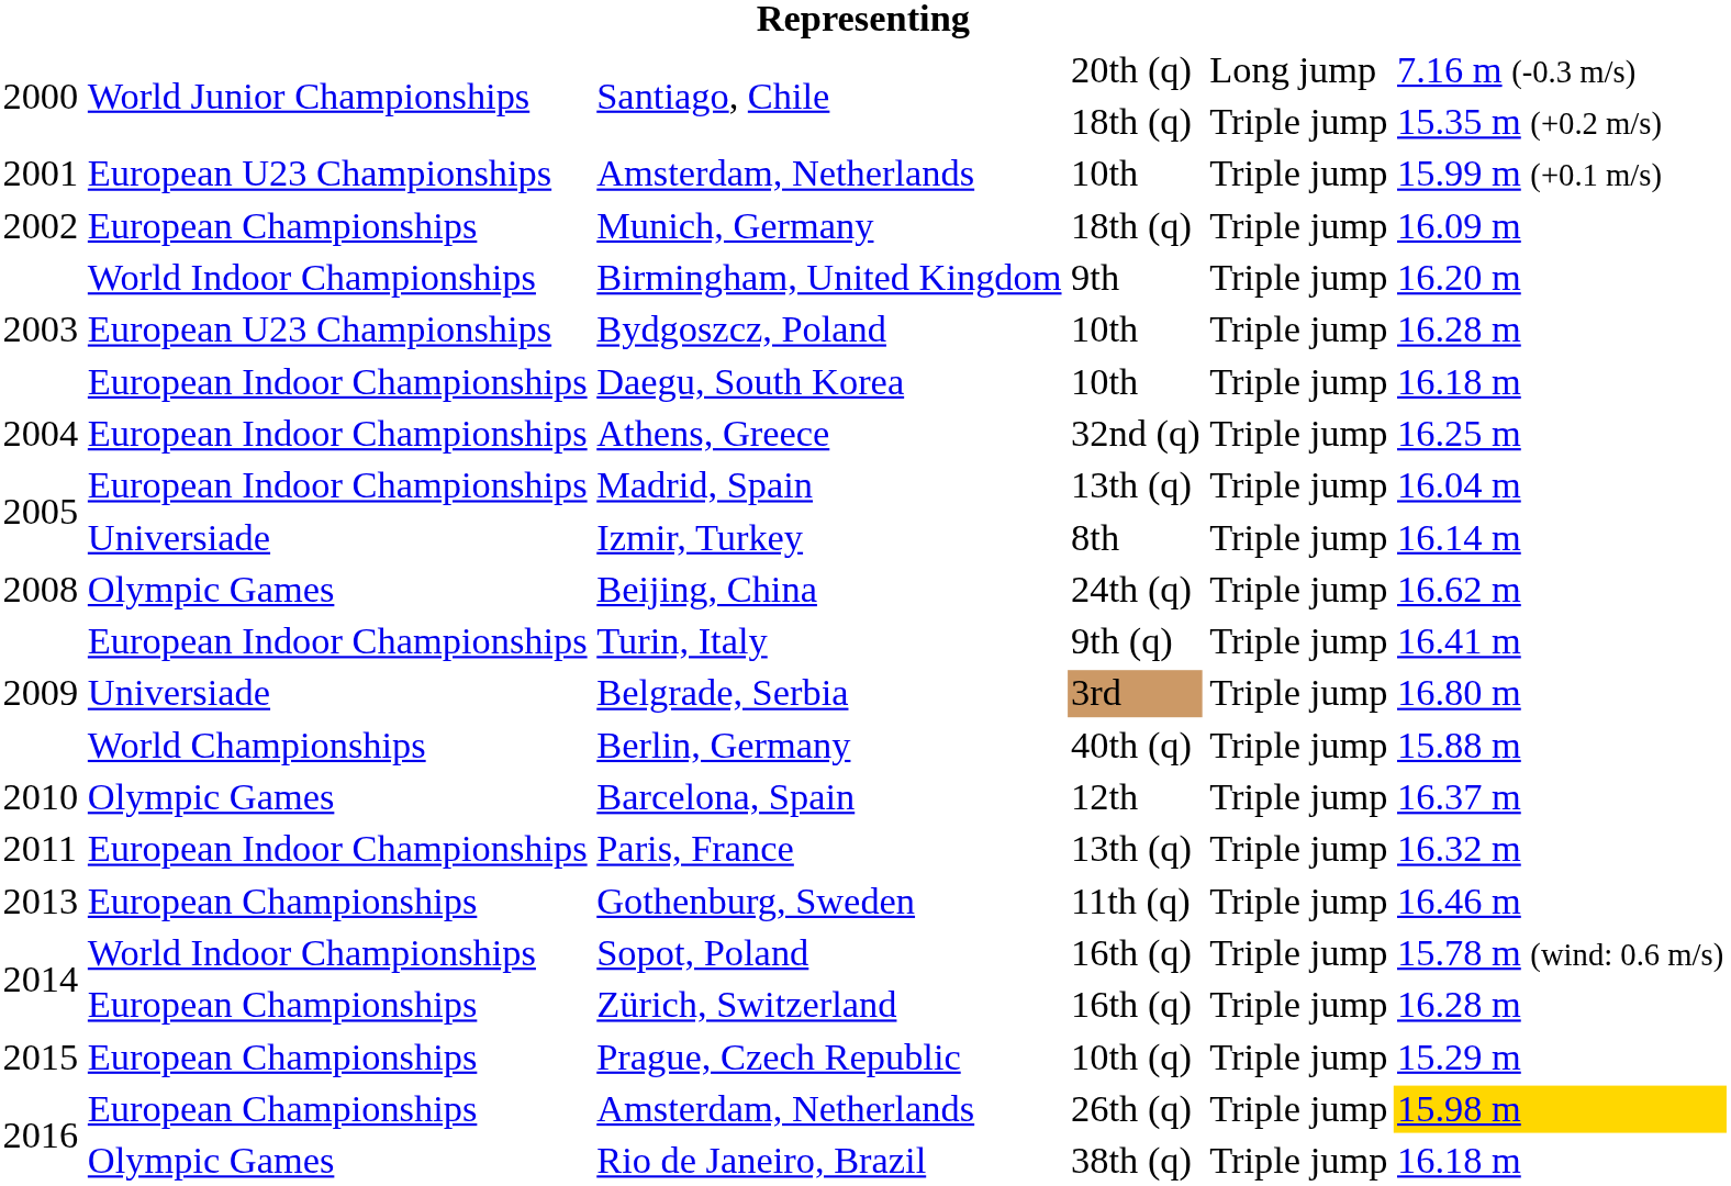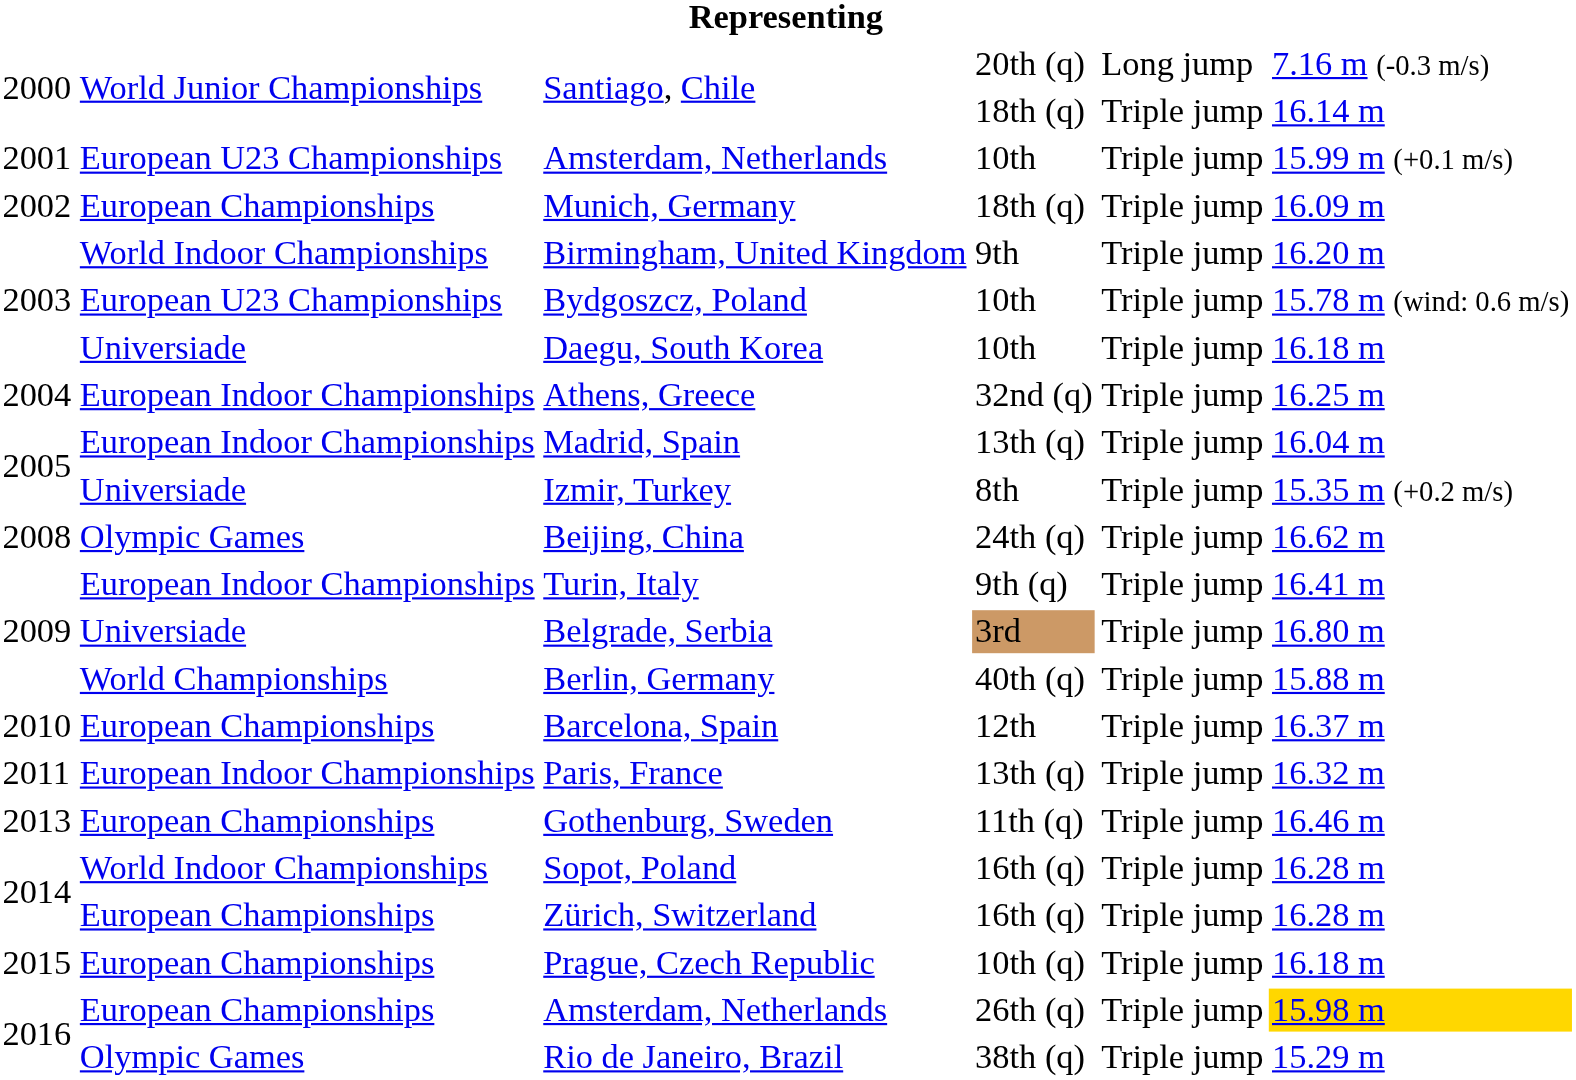Santiago, Chile / 18th (q) | column 6: 15.35 m (+0.2 m/s) -> 16.14 m
Bydgoszcz, Poland | column 6: 16.28 m -> 15.78 m (wind: 0.6 m/s)
Daegu, South Korea | column 2: European Indoor Championships -> Universiade
Izmir, Turkey | column 6: 16.14 m -> 15.35 m (+0.2 m/s)
Barcelona, Spain | column 2: Olympic Games -> European Championships
Sopot, Poland | column 6: 15.78 m (wind: 0.6 m/s) -> 16.28 m
Prague, Czech Republic | column 6: 15.29 m -> 16.18 m
Rio de Janeiro, Brazil | column 6: 16.18 m -> 15.29 m
